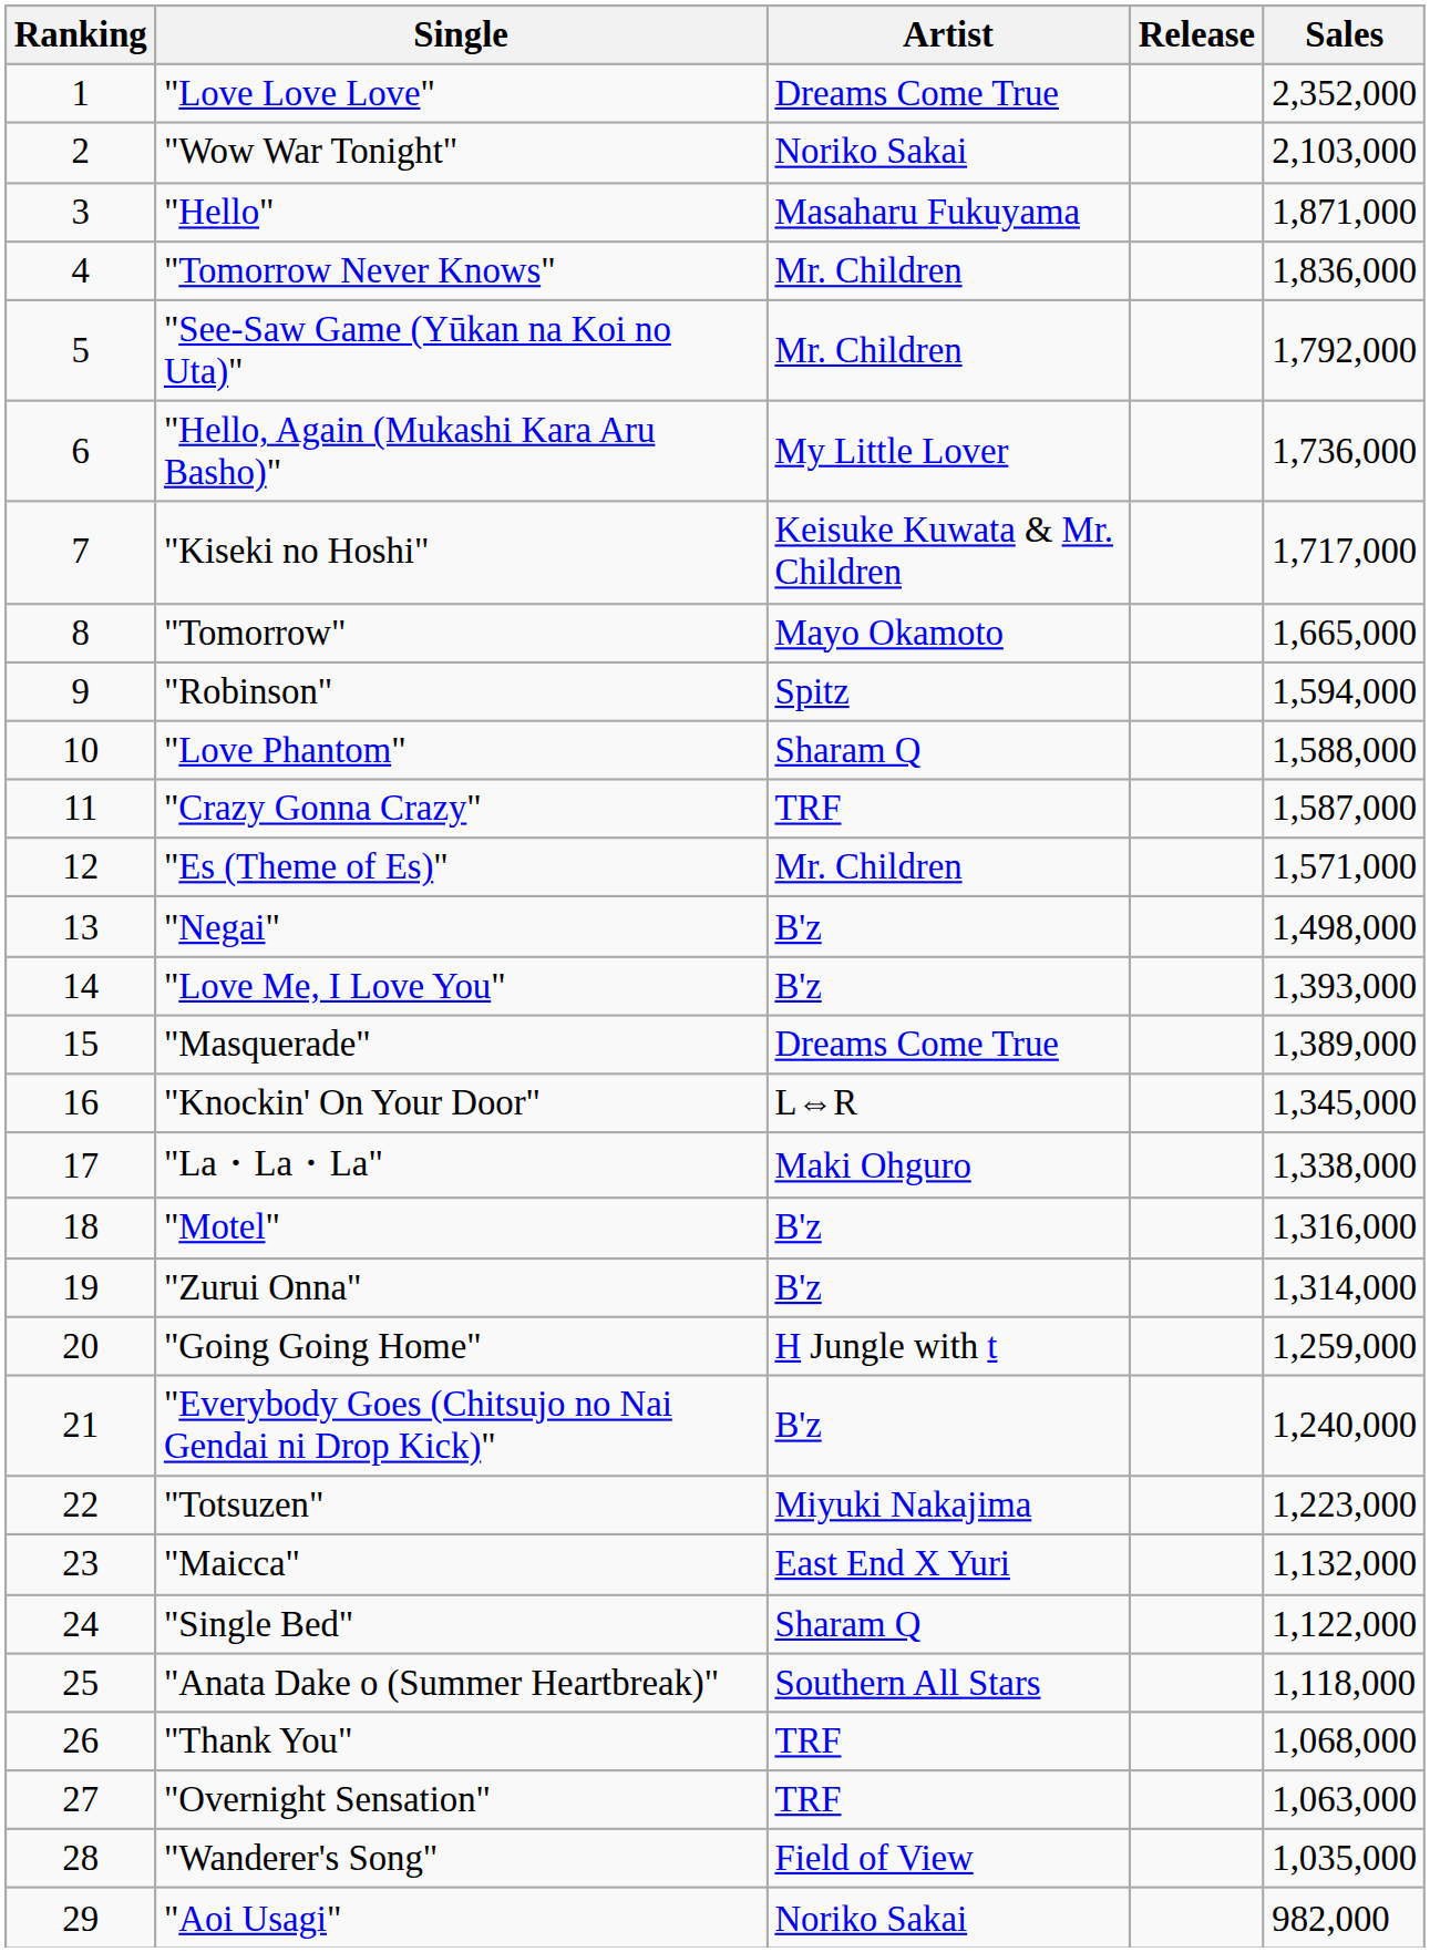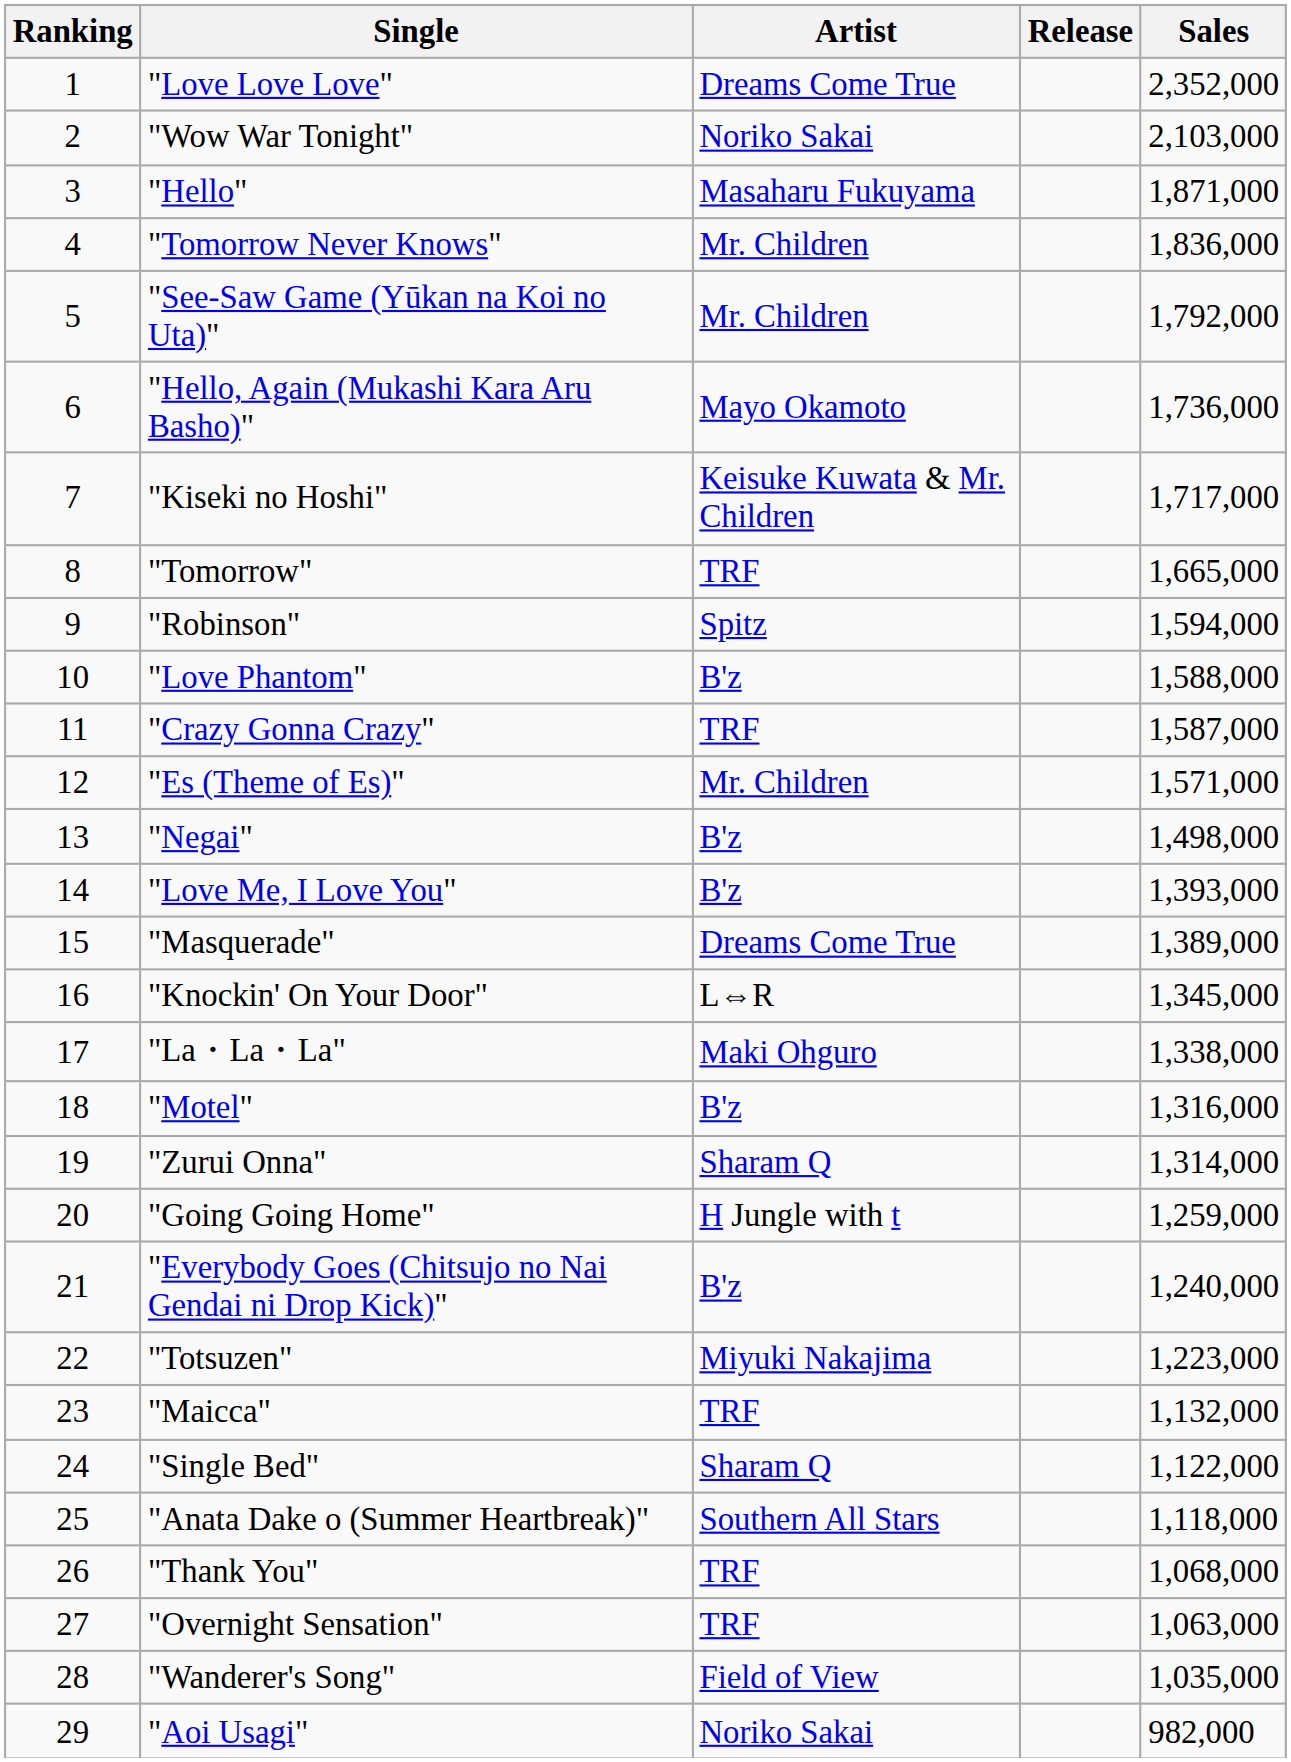"Hello, Again (Mukashi Kara Aru Basho)" | Artist: My Little Lover -> Mayo Okamoto
"Tomorrow" | Artist: Mayo Okamoto -> TRF
"Love Phantom" | Artist: Sharam Q -> B'z
"Zurui Onna" | Artist: B'z -> Sharam Q
"Maicca" | Artist: East End X Yuri -> TRF
